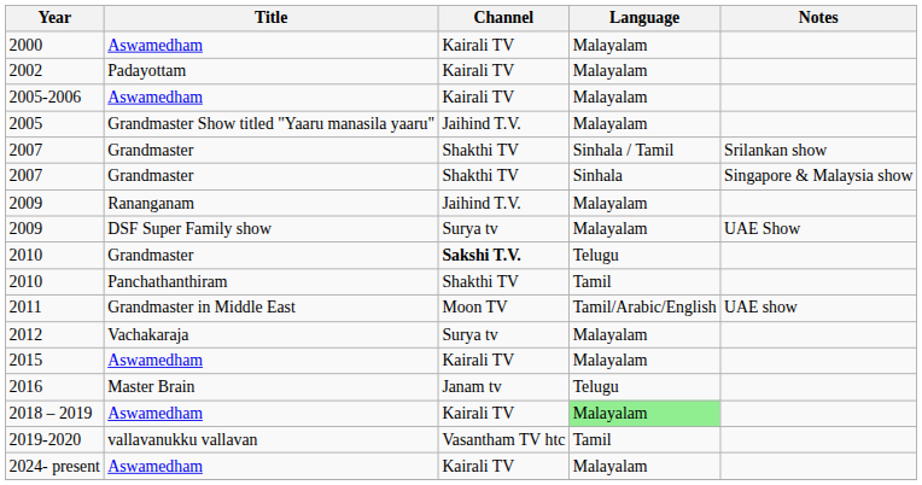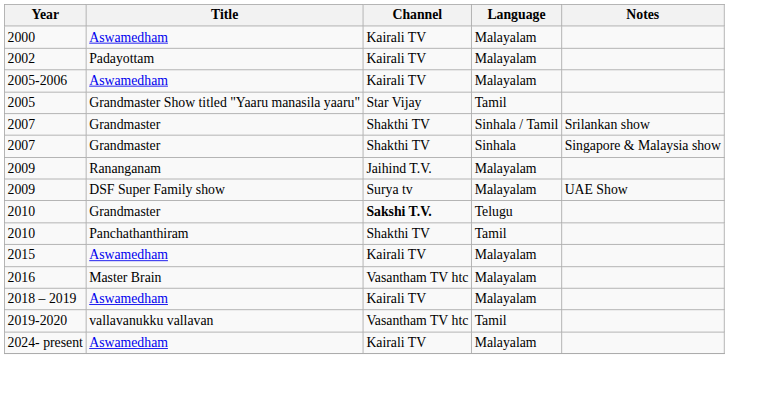2005 | Channel: Jaihind T.V. -> Star Vijay
2005 | Language: Malayalam -> Tamil
- row: 2011 | Grandmaster in Middle East | Moon TV | Tamil/Arabic/English | UAE show
- row: 2012 | Vachakaraja | Surya tv | Malayalam
2016 | Channel: Janam tv -> Vasantham TV htc
2016 | Language: Telugu -> Malayalam
2018 – 2019 | Language: lightgreen background -> no background
